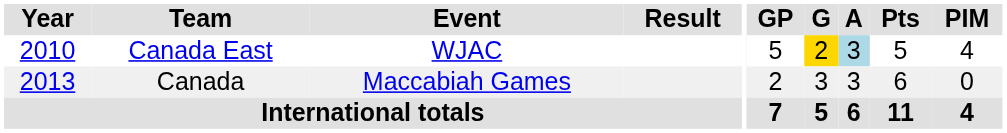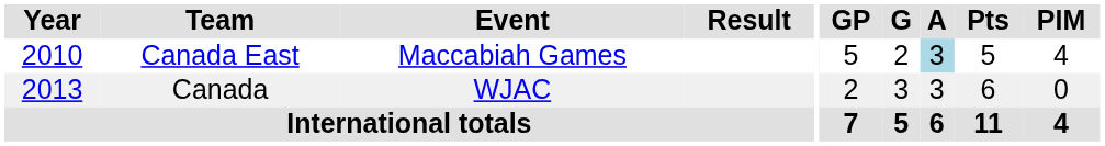Canada East | Event: WJAC -> Maccabiah Games
Canada East | G: gold background -> no background
Canada | Event: Maccabiah Games -> WJAC
